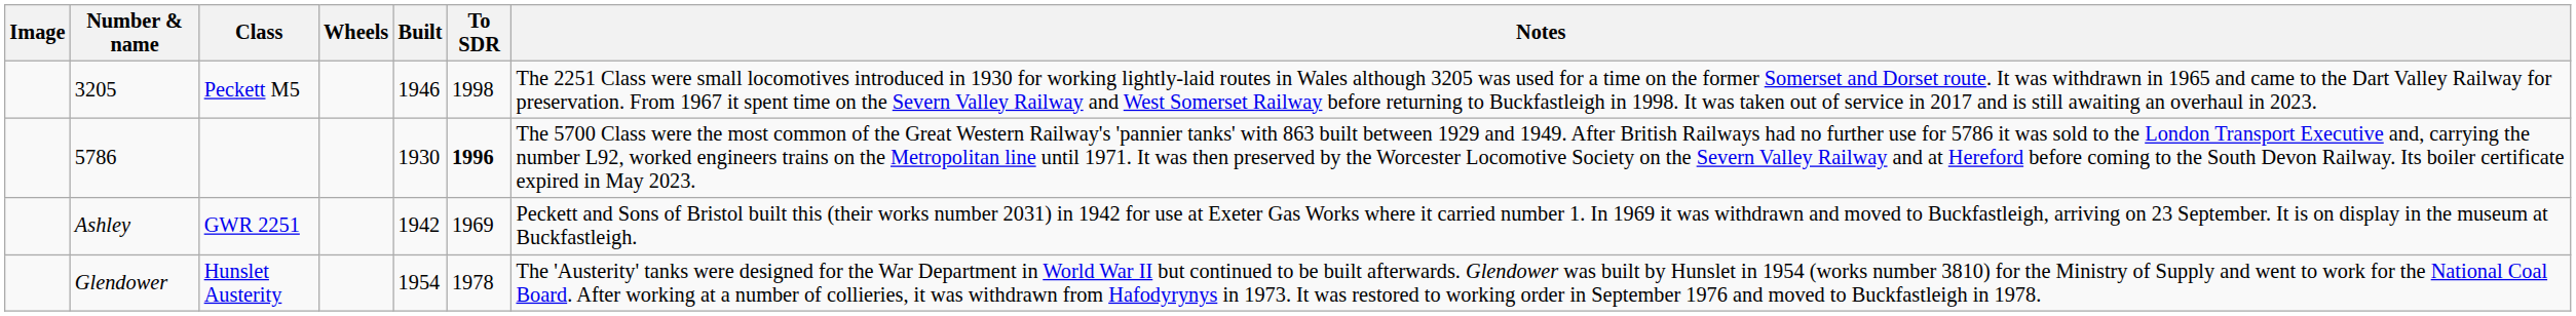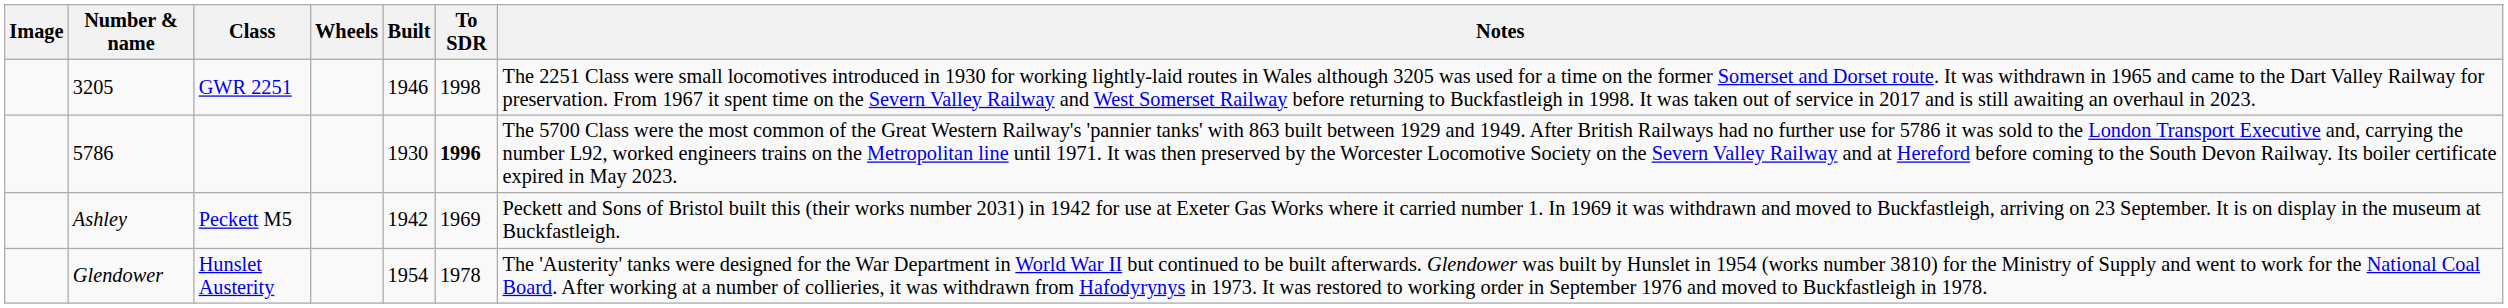3205 | Class: Peckett M5 -> GWR 2251
Ashley | Class: GWR 2251 -> Peckett M5
